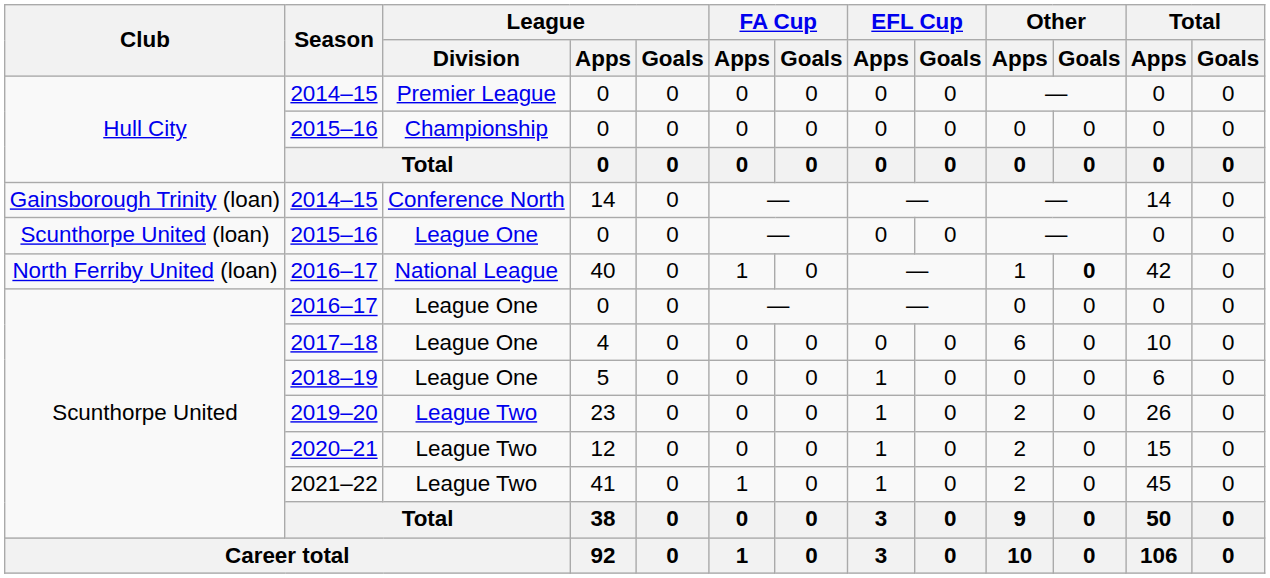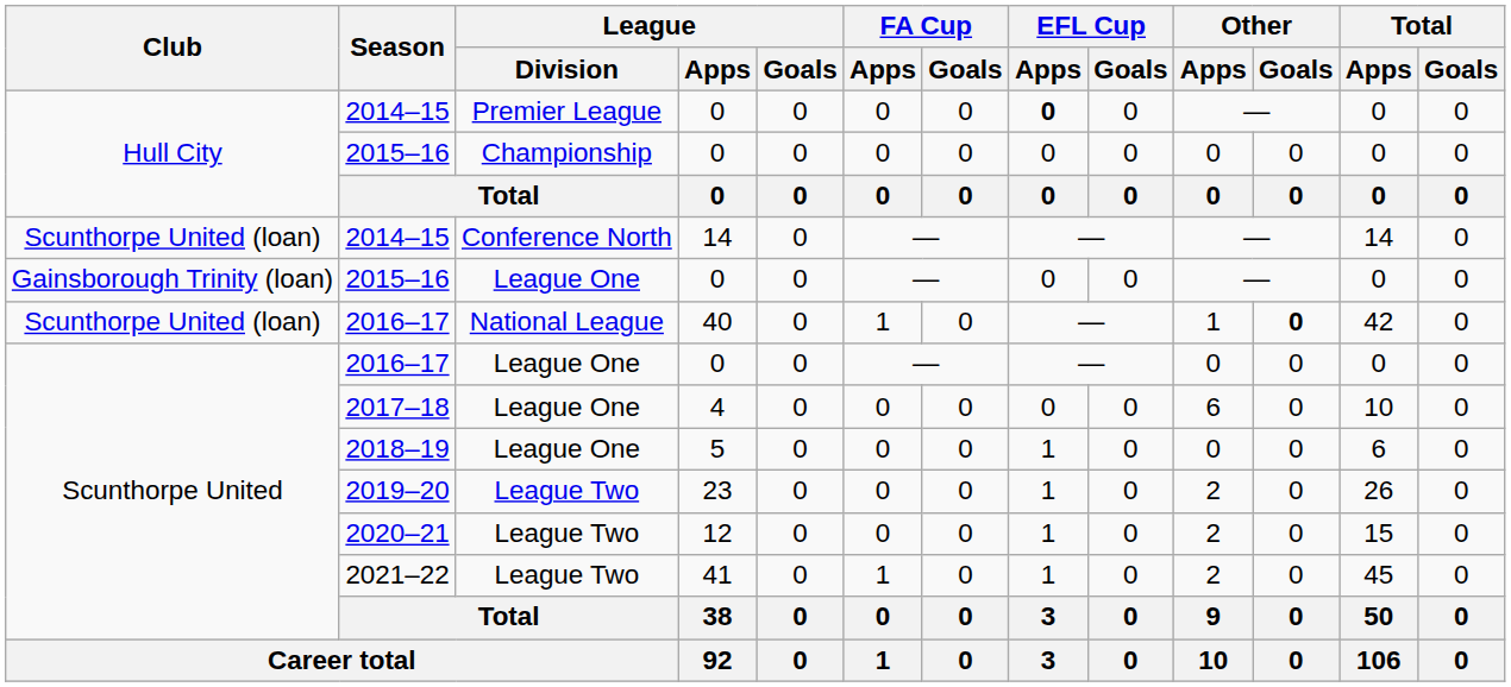2014–15 / Premier League | EFL Cup / Apps: normal -> bold
2014–15 / Conference North | Club: Gainsborough Trinity (loan) -> Scunthorpe United (loan)
2015–16 / League One | Club: Scunthorpe United (loan) -> Gainsborough Trinity (loan)
2016–17 / National League | Club: North Ferriby United (loan) -> Scunthorpe United (loan)
